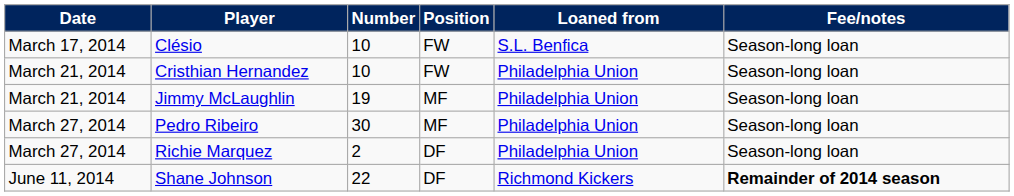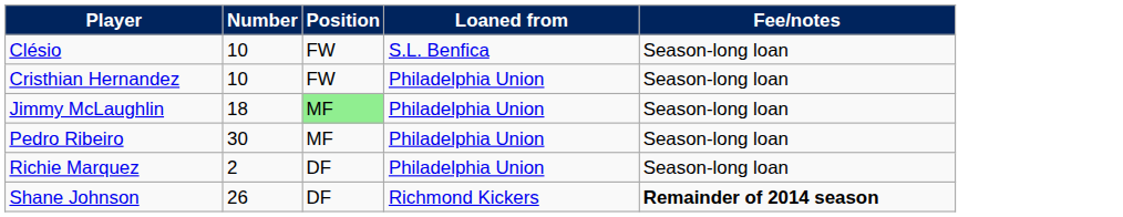- column: Date | March 17, 2014 | March 21, 2014 | March 21, 2014 | March 27, 2014 | March 27, 2014 | June 11, 2014
Jimmy McLaughlin | Number: 19 -> 18
Jimmy McLaughlin | Position: no background -> lightgreen background
Shane Johnson | Number: 22 -> 26
